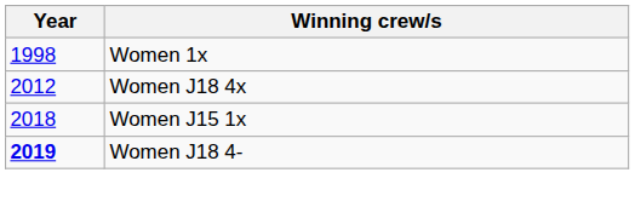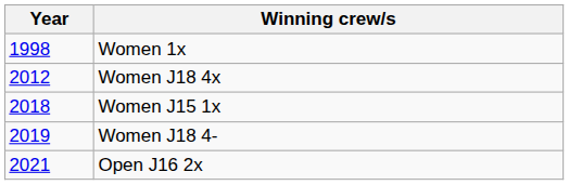Women J18 4- | Year: bold -> normal
+ row: 2021 | Open J16 2x
